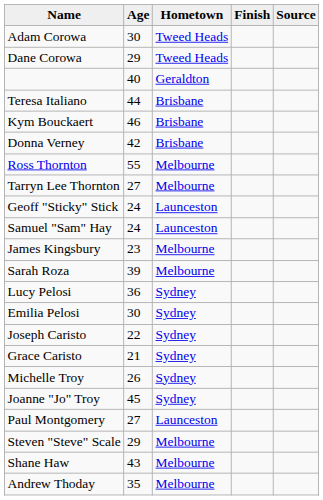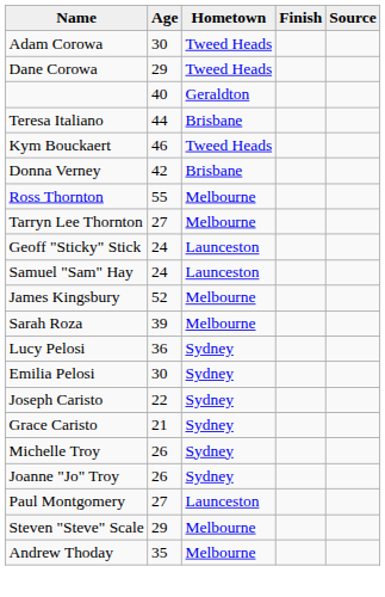Kym Bouckaert | Hometown: Brisbane -> Tweed Heads
James Kingsbury | Age: 23 -> 52
Joanne "Jo" Troy | Age: 45 -> 26
- row: Shane Haw | 43 | Melbourne
